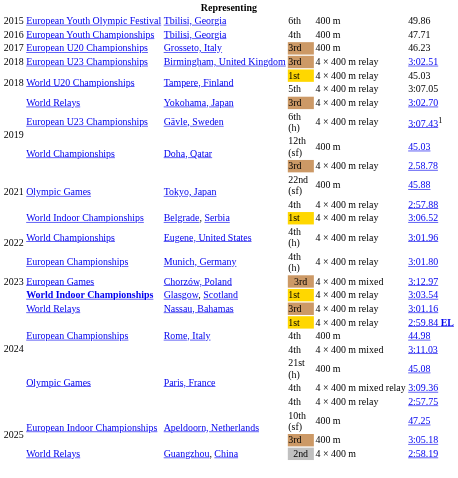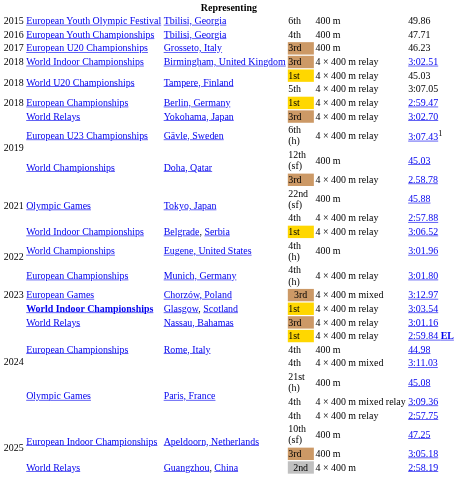Birmingham, United Kingdom | column 2: European U23 Championships -> World Indoor Championships
+ row: 2018 | European Championships | Berlin, Germany | 1st | 4 × 400 m relay | 2:59.47
Eugene, United States | column 5: 4 × 400 m relay -> 400 m
